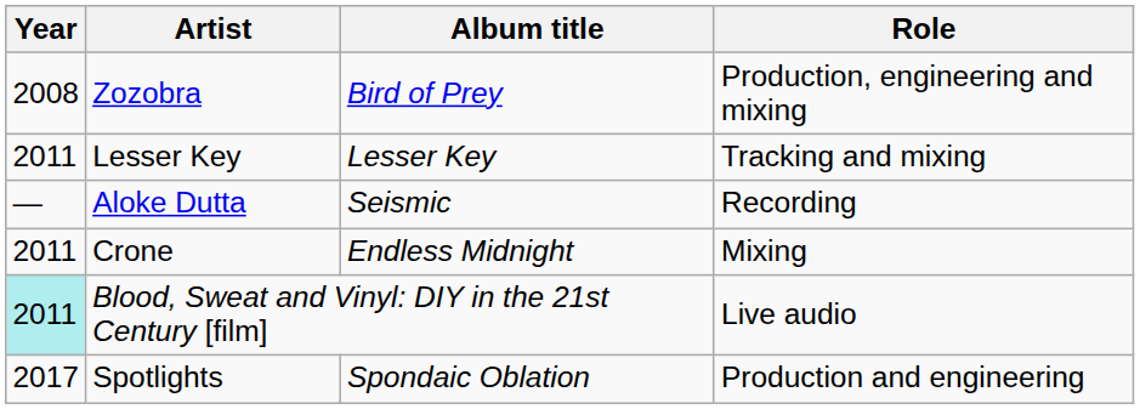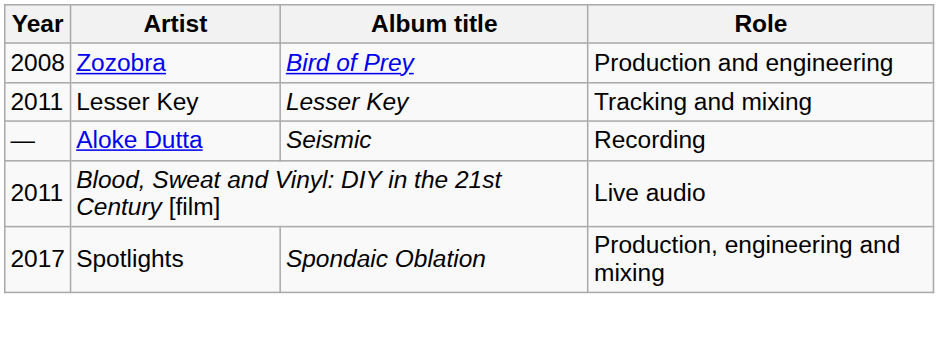Zozobra | Role: Production, engineering and mixing -> Production and engineering
- row: 2011 | Crone | Endless Midnight | Mixing
Blood, Sweat and Vinyl: DIY in the 21st Century [film] | Year: paleturquoise background -> no background
Spotlights | Role: Production and engineering -> Production, engineering and mixing
